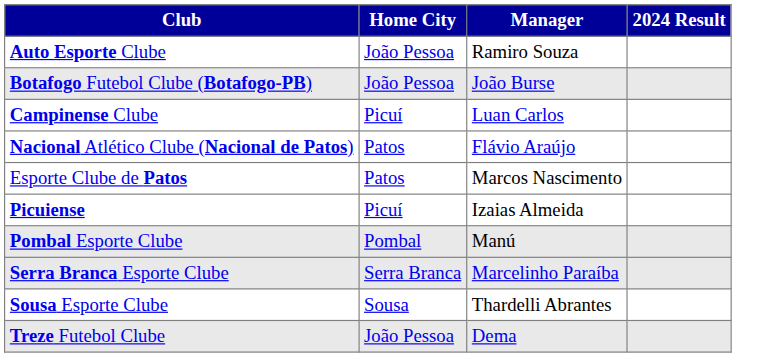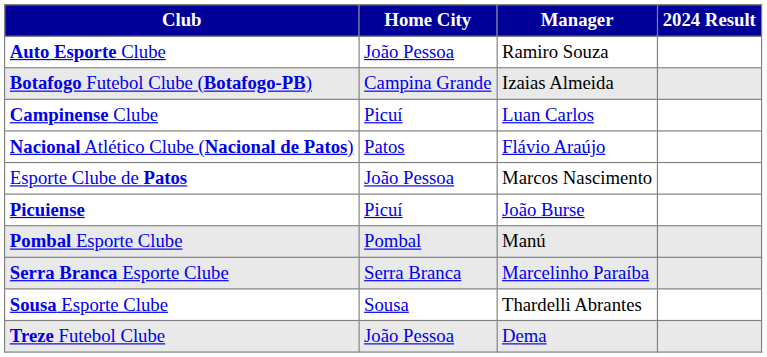Botafogo Futebol Clube (Botafogo-PB) | Home City: João Pessoa -> Campina Grande
Botafogo Futebol Clube (Botafogo-PB) | Manager: João Burse -> Izaias Almeida
Esporte Clube de Patos | Home City: Patos -> João Pessoa
Picuiense | Manager: Izaias Almeida -> João Burse
